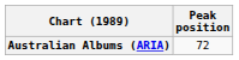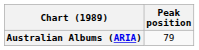Australian Albums (ARIA) | Peak position: 72 -> 79
